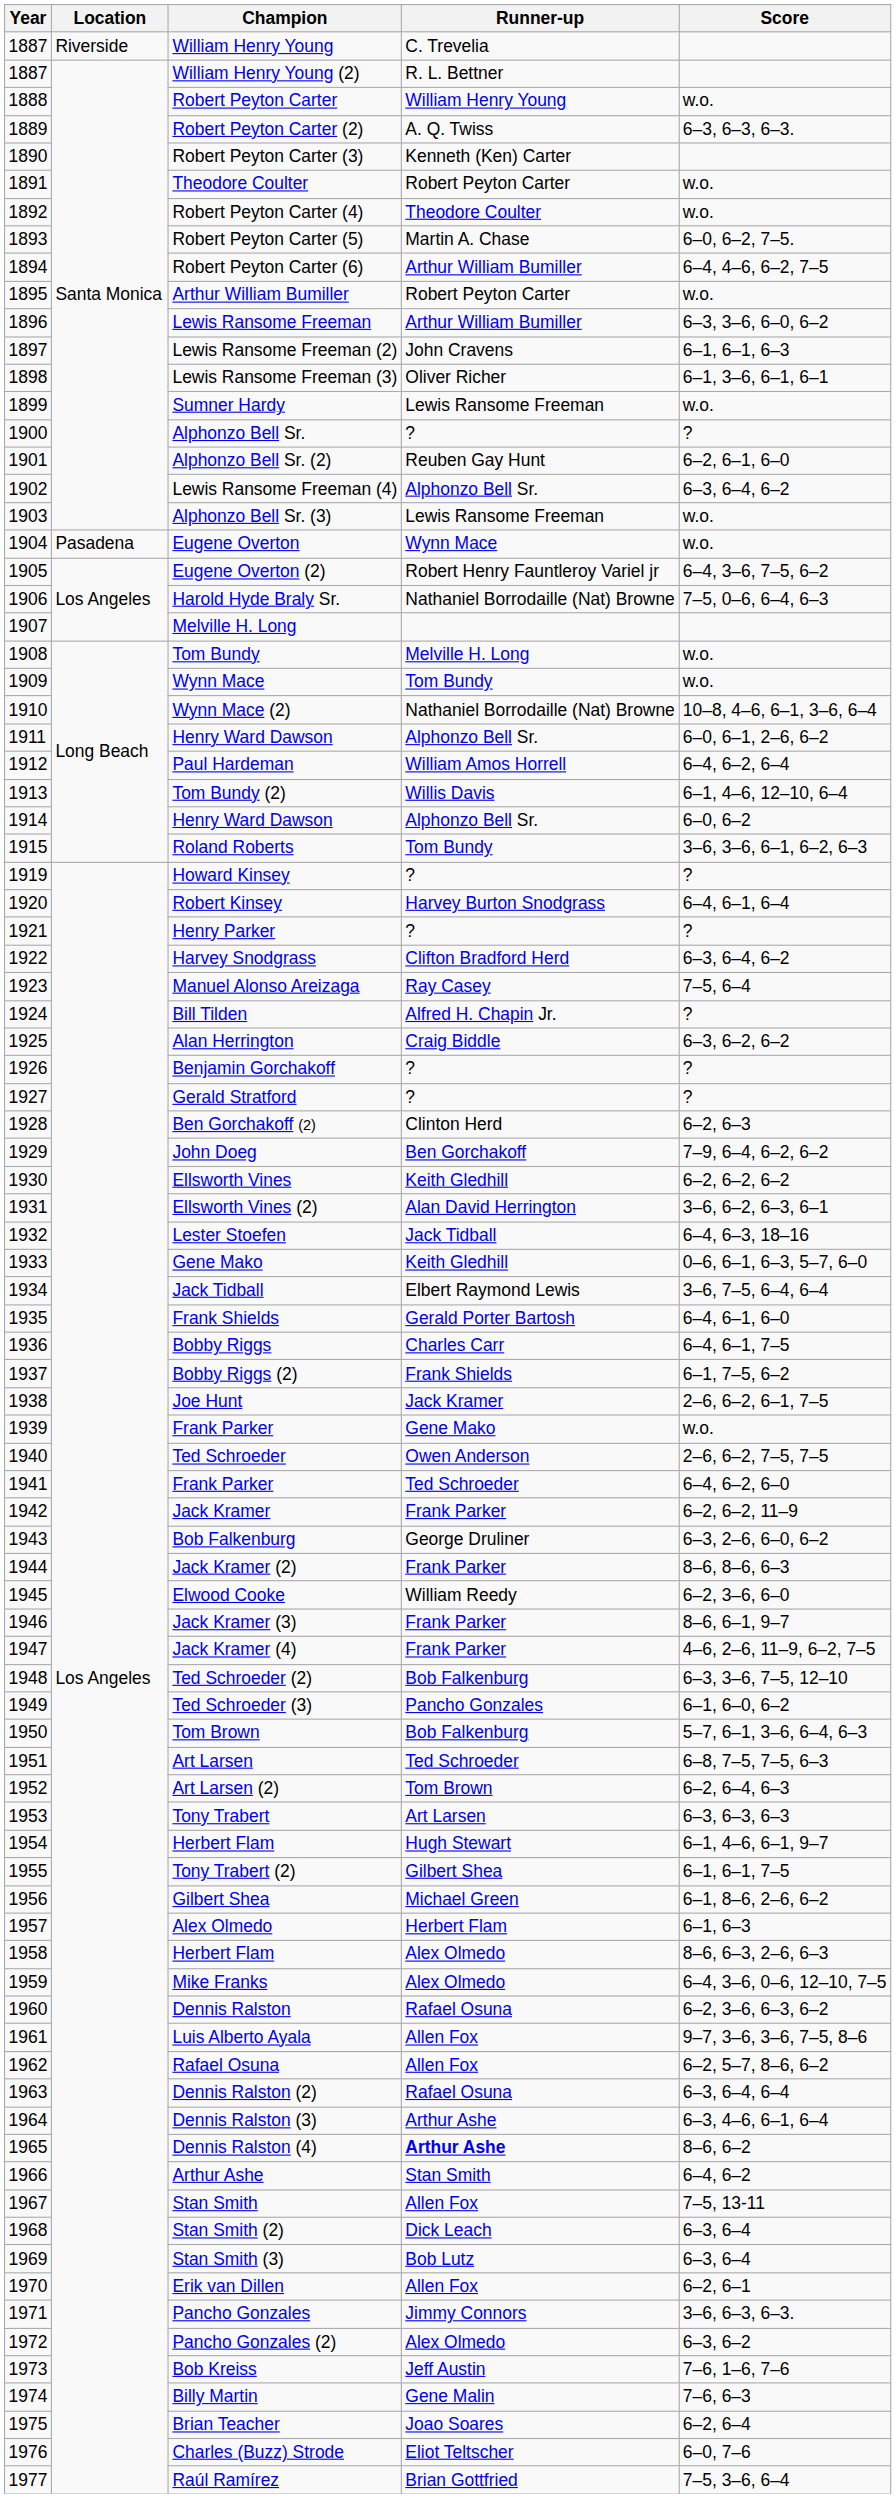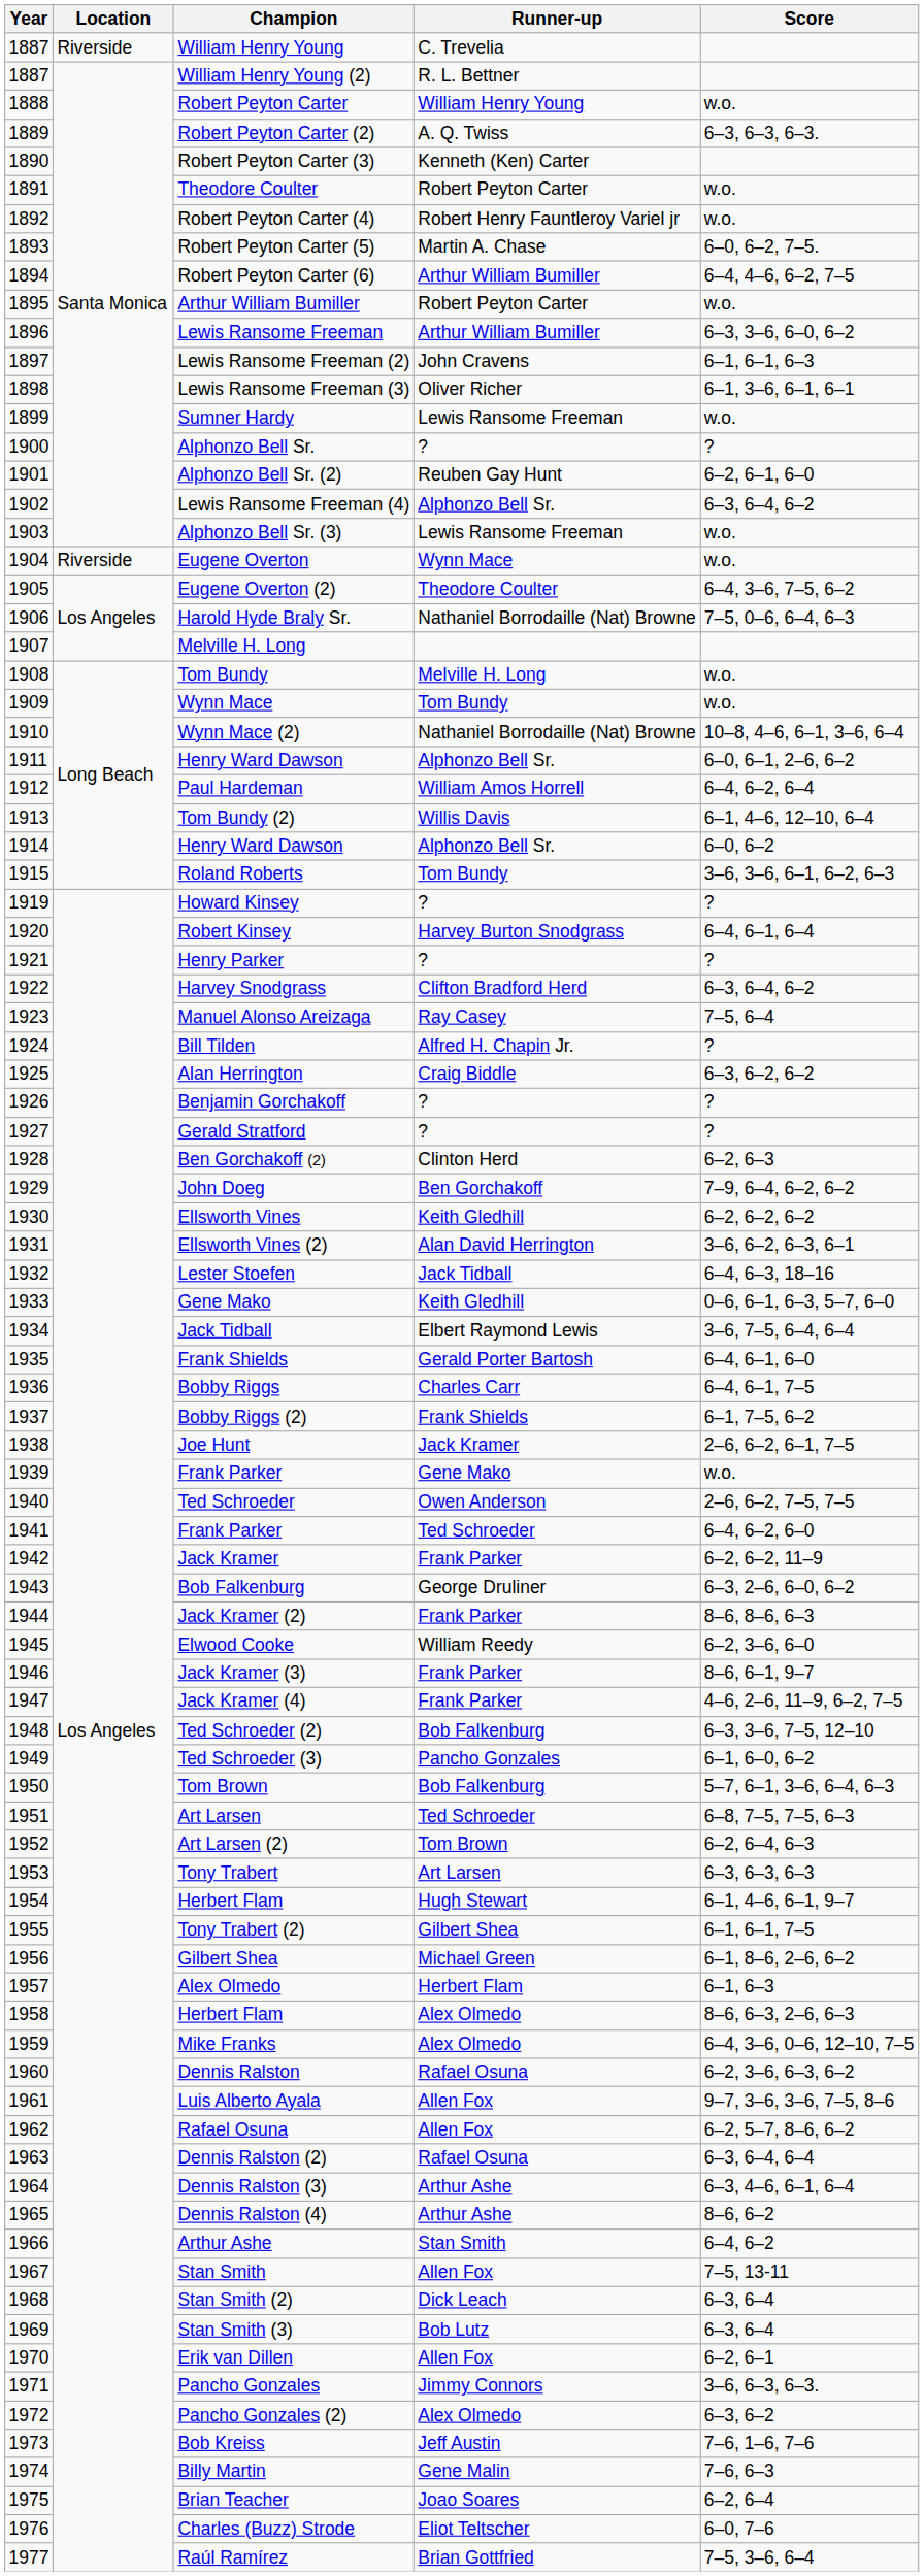Robert Peyton Carter (4) | Runner-up: Theodore Coulter -> Robert Henry Fauntleroy Variel jr
Eugene Overton | Location: Pasadena -> Riverside
Eugene Overton (2) | Runner-up: Robert Henry Fauntleroy Variel jr -> Theodore Coulter
Dennis Ralston (4) | Runner-up: bold -> normal
